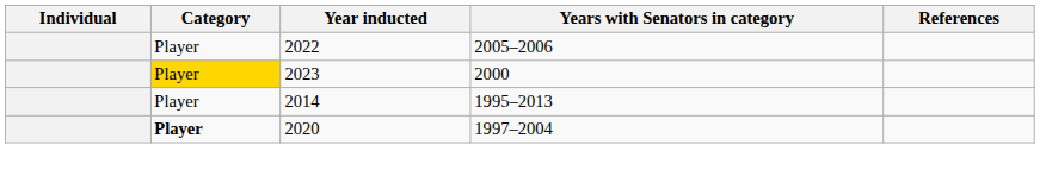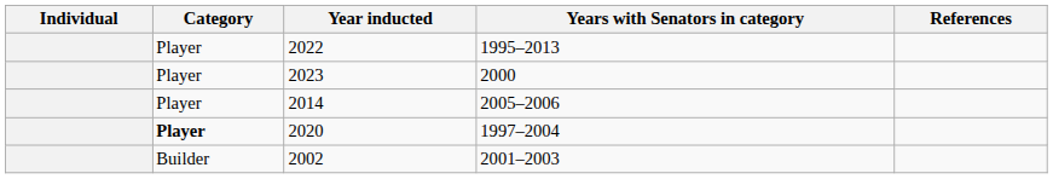2022 | Years with Senators in category: 2005–2006 -> 1995–2013
2023 | Category: gold background -> no background
2014 | Years with Senators in category: 1995–2013 -> 2005–2006
+ row: Builder | 2002 | 2001–2003
